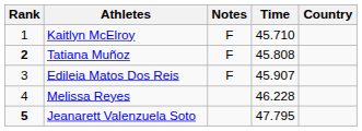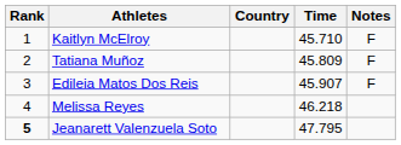columns swapped: Country <-> Notes
Tatiana Muñoz | Rank: bold -> normal
Tatiana Muñoz | Time: 45.808 -> 45.809
Melissa Reyes | Time: 46.228 -> 46.218
